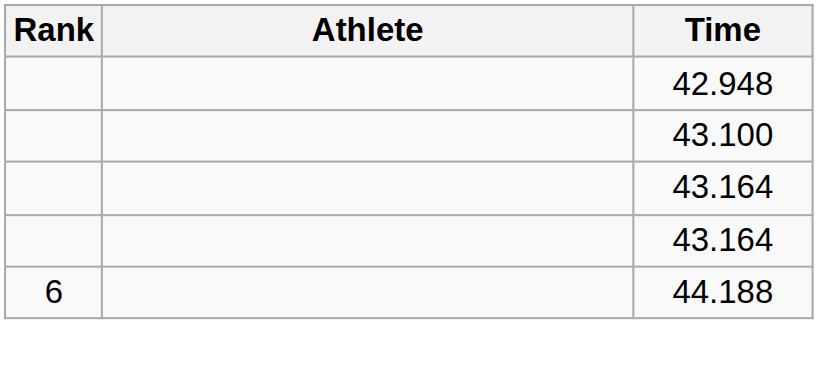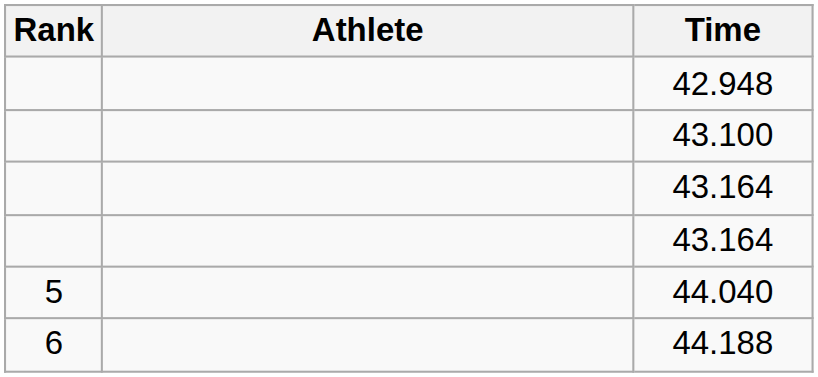+ row: 5 | 44.040
